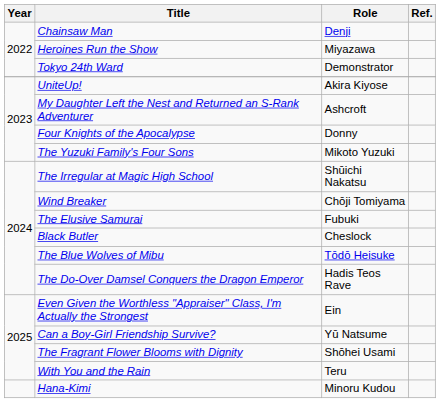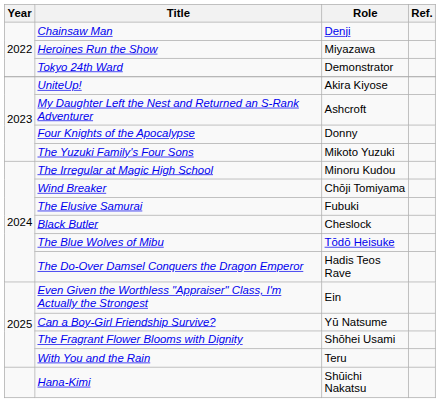The Irregular at Magic High School | Role: Shūichi Nakatsu -> Minoru Kudou
Hana-Kimi | Role: Minoru Kudou -> Shūichi Nakatsu
